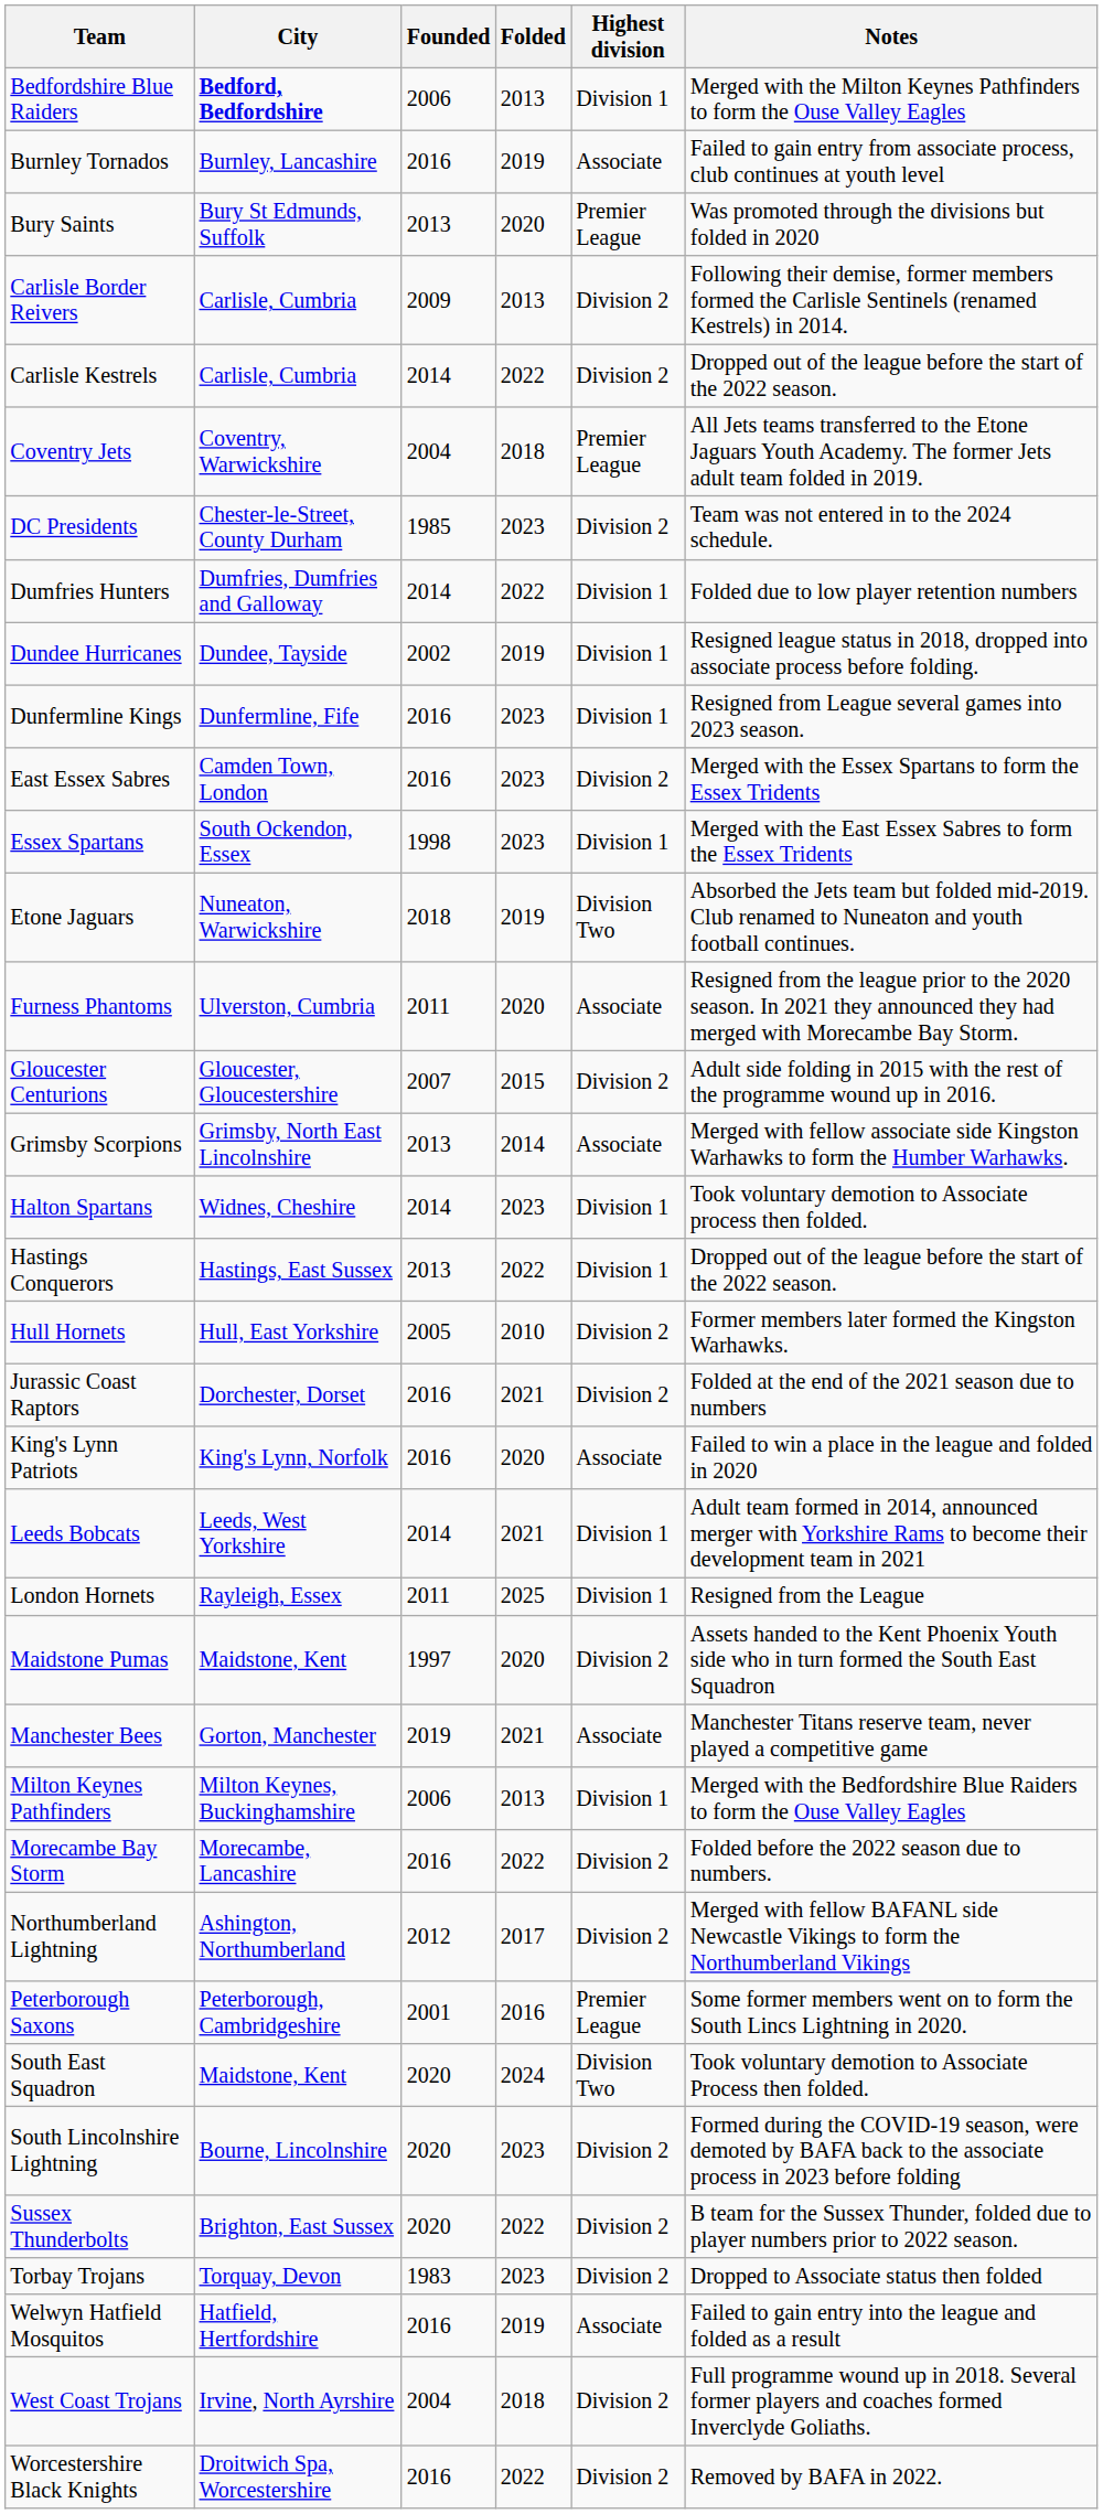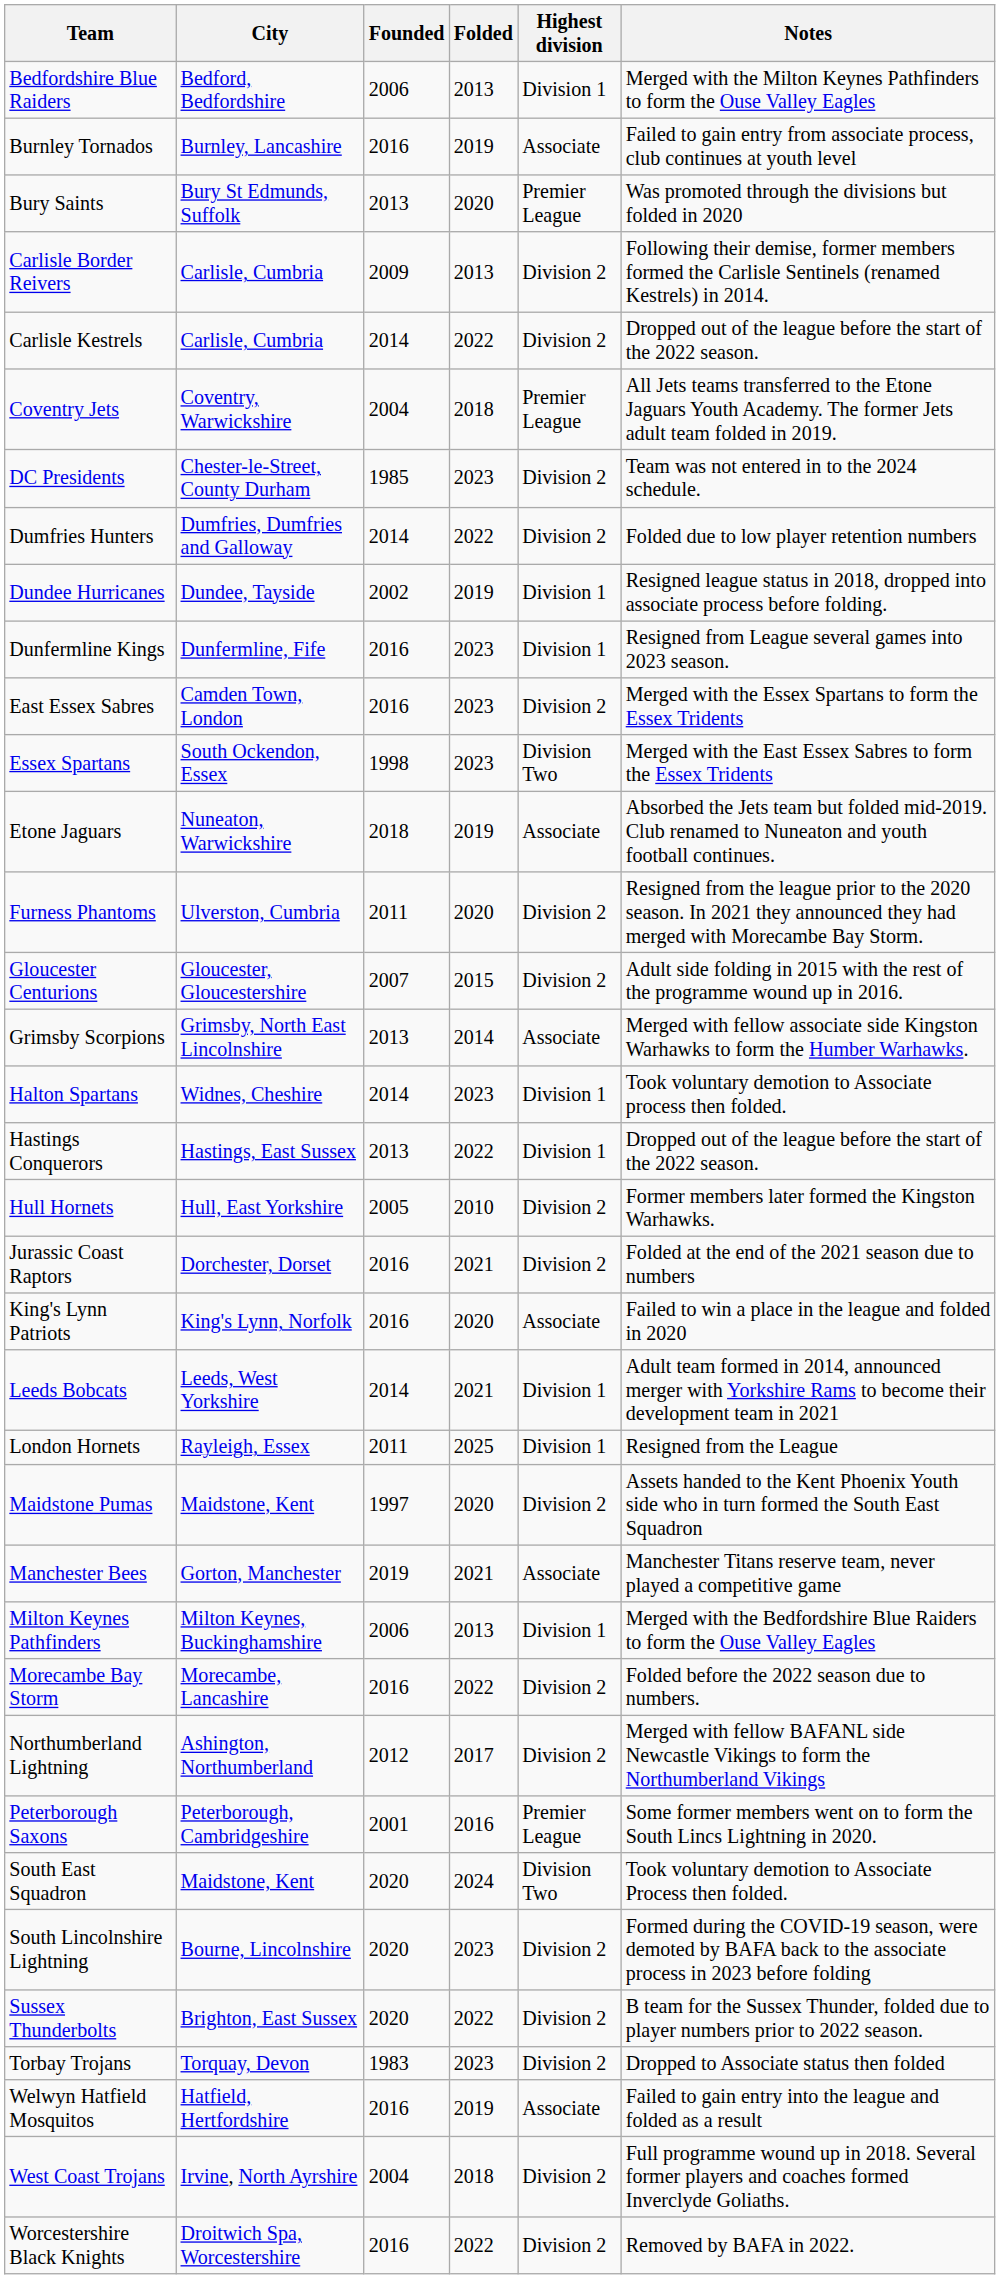Bedfordshire Blue Raiders | City: bold -> normal
Dumfries Hunters | Highest division: Division 1 -> Division 2
Essex Spartans | Highest division: Division 1 -> Division Two
Etone Jaguars | Highest division: Division Two -> Associate
Furness Phantoms | Highest division: Associate -> Division 2
